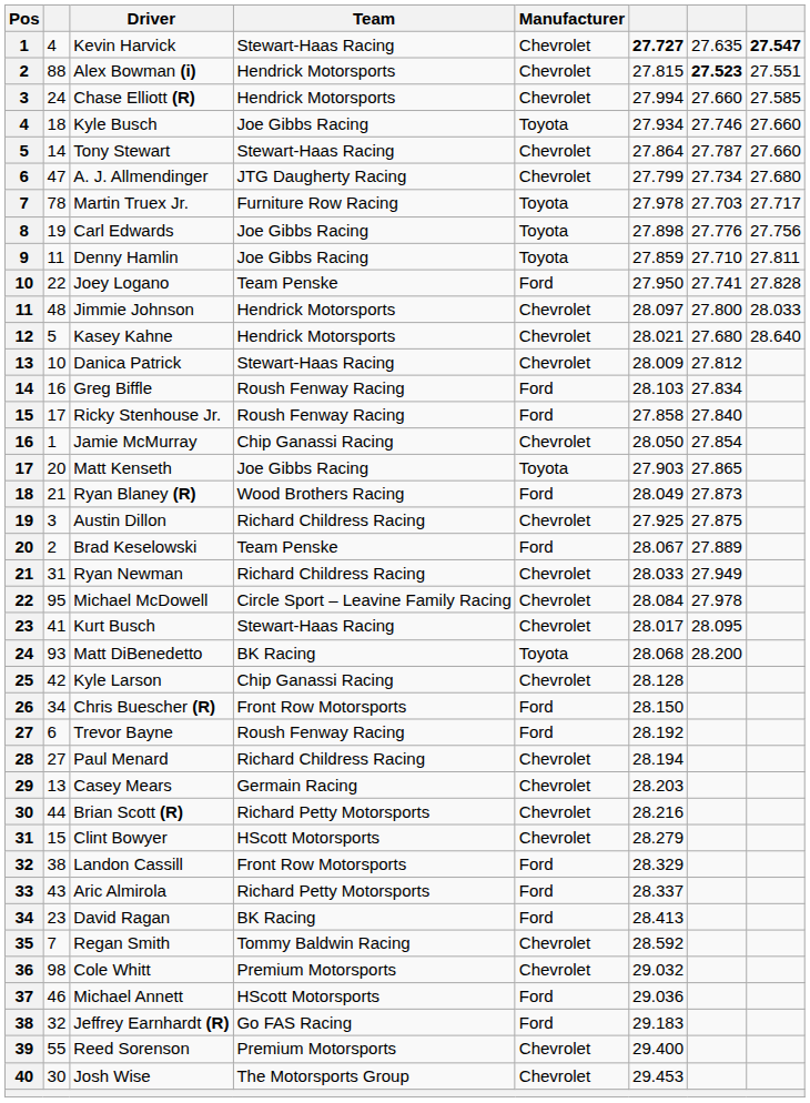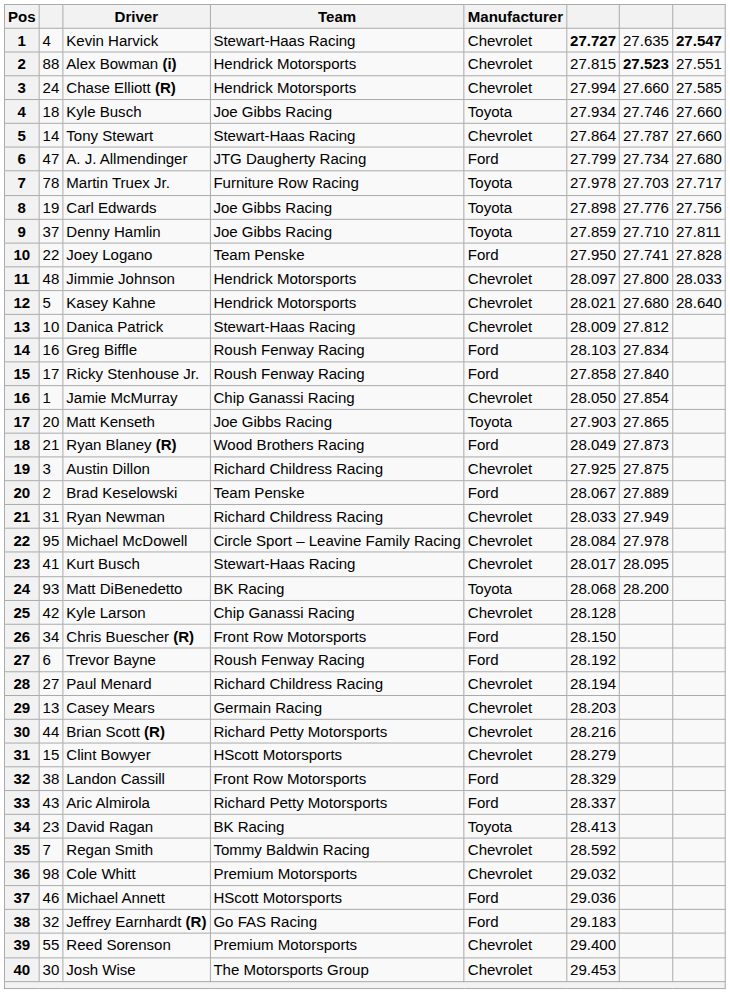A. J. Allmendinger | Manufacturer: Chevrolet -> Ford
Denny Hamlin | column 2: 11 -> 37
David Ragan | Manufacturer: Ford -> Toyota
